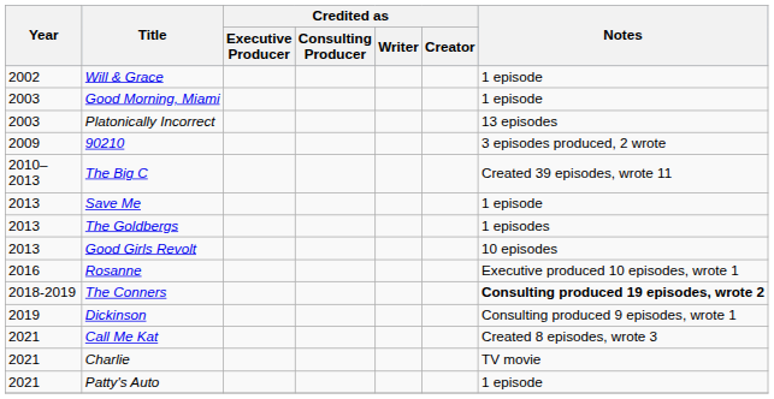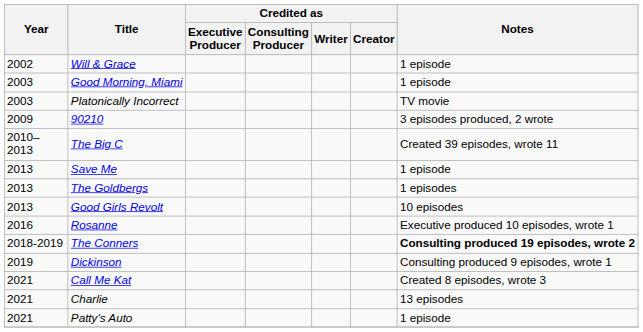Platonically Incorrect | Notes: 13 episodes -> TV movie
Charlie | Notes: TV movie -> 13 episodes
